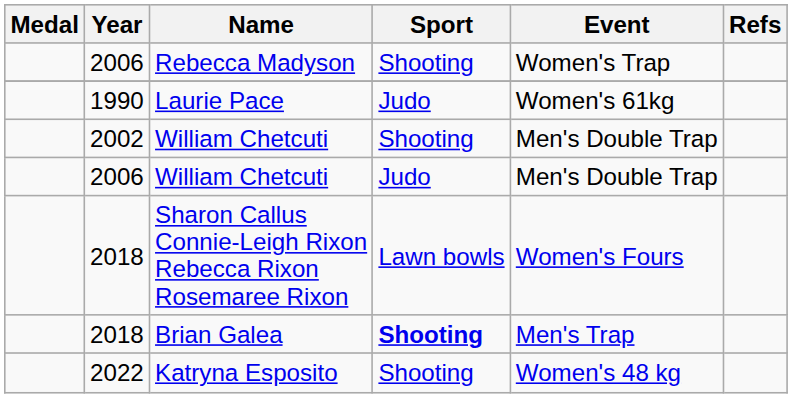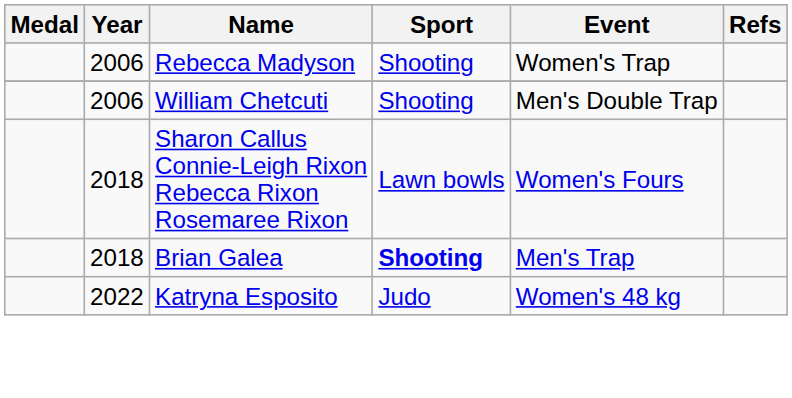- row: 1990 | Laurie Pace | Judo | Women's 61kg
- row: 2002 | William Chetcuti | Shooting | Men's Double Trap
2006 / William Chetcuti | Sport: Judo -> Shooting
Katryna Esposito | Sport: Shooting -> Judo
